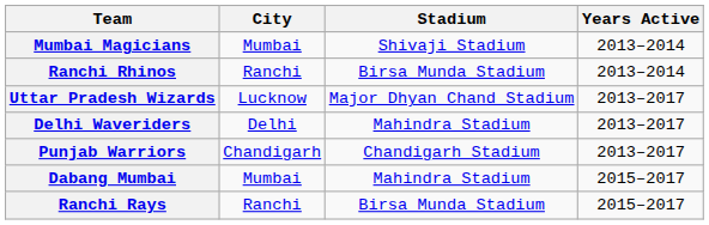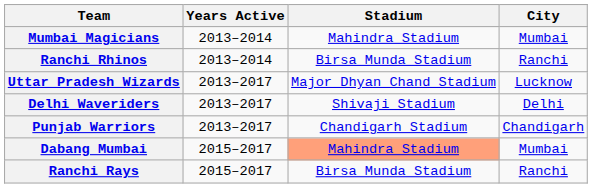columns swapped: City <-> Years Active
Mumbai Magicians | Stadium: Shivaji Stadium -> Mahindra Stadium
Delhi Waveriders | Stadium: Mahindra Stadium -> Shivaji Stadium
Dabang Mumbai | Stadium: no background -> lightsalmon background
